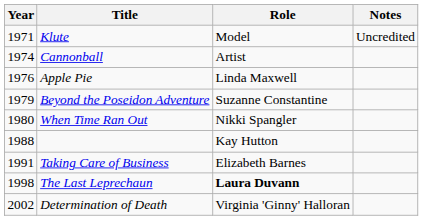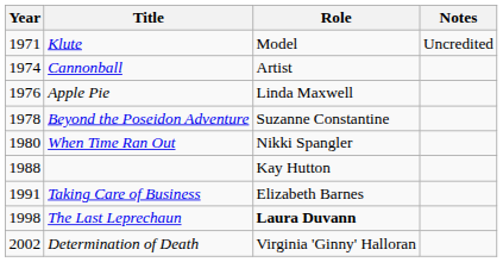Beyond the Poseidon Adventure | Year: 1979 -> 1978
